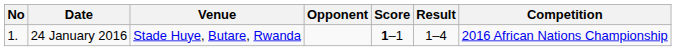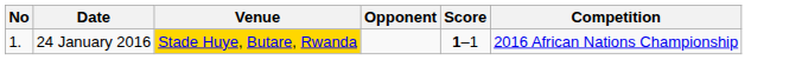- column: Result | 1–4
24 January 2016 | Venue: no background -> gold background
